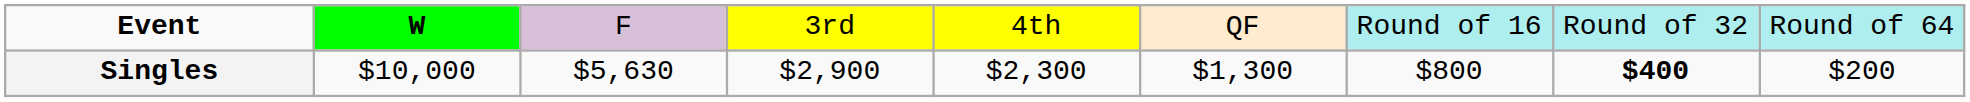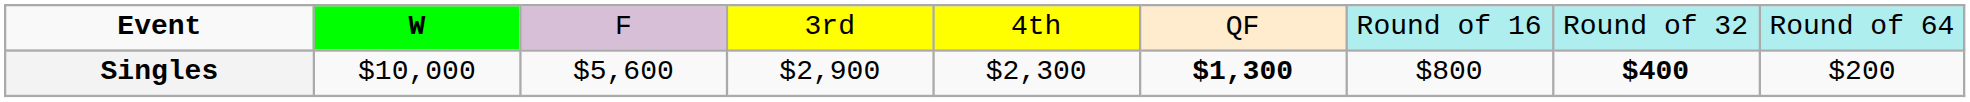Singles | column 3: $5,630 -> $5,600
Singles | column 6: normal -> bold
